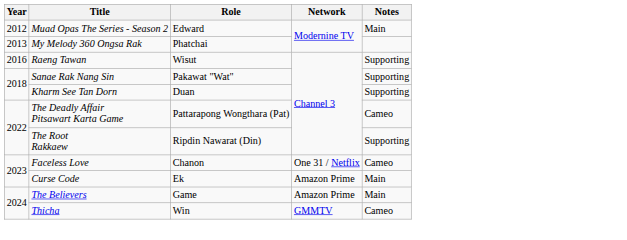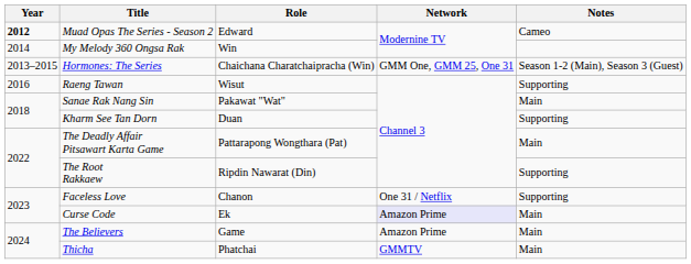Muad Opas The Series - Season 2 | Year: normal -> bold
Muad Opas The Series - Season 2 | Notes: Main -> Cameo
My Melody 360 Ongsa Rak | Year: 2013 -> 2014
My Melody 360 Ongsa Rak | Role: Phatchai -> Win
+ row: 2013–2015 | Hormones: The Series | Chaichana Charatchaipracha (Win) | GMM One, GMM 25, One 31 | Season 1-2 (Main), Season 3 (Guest)
Sanae Rak Nang Sin | Notes: Supporting -> Main
The Deadly Affair Pitsawart Karta Game | Notes: Cameo -> Main
Faceless Love | Notes: Cameo -> Supporting
Curse Code | Network: no background -> lavender background
Thicha | Role: Win -> Phatchai
Thicha | Notes: Cameo -> Main
